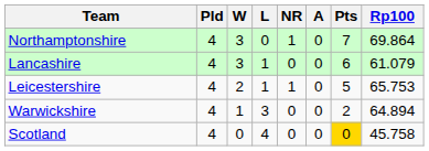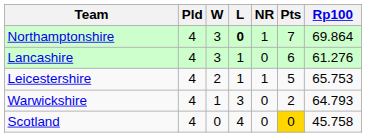- column: A | 0 | 0 | 0 | 0 | 0
Northamptonshire | L: normal -> bold
Lancashire | Rp100: 61.079 -> 61.276
Warwickshire | Rp100: 64.894 -> 64.793
